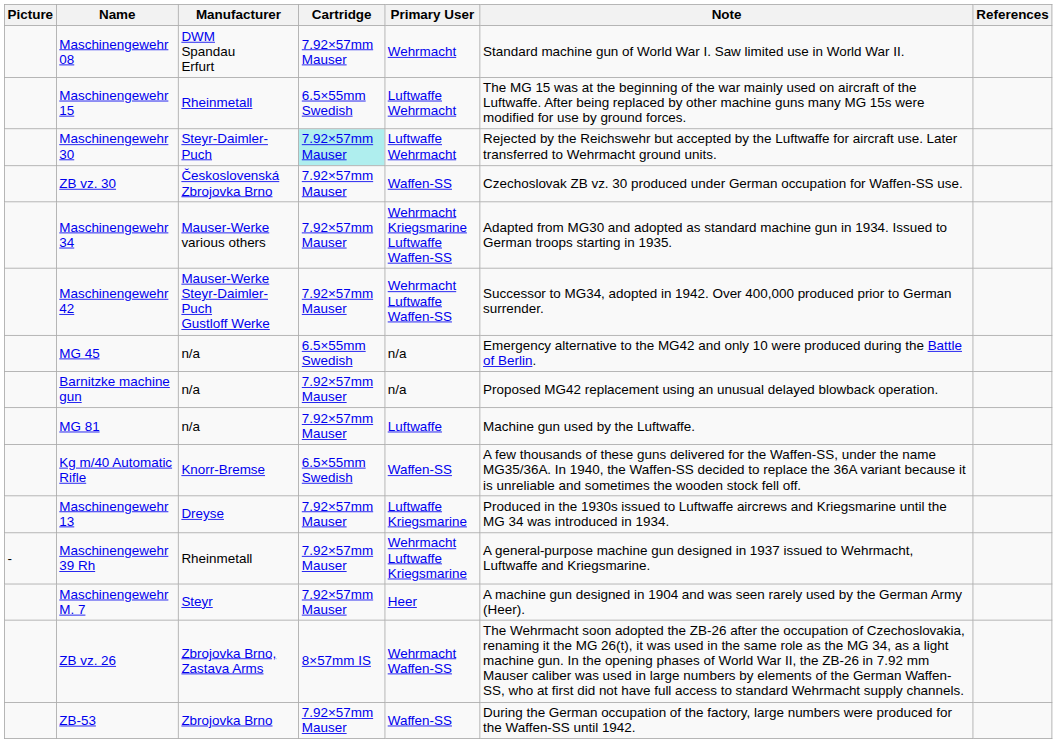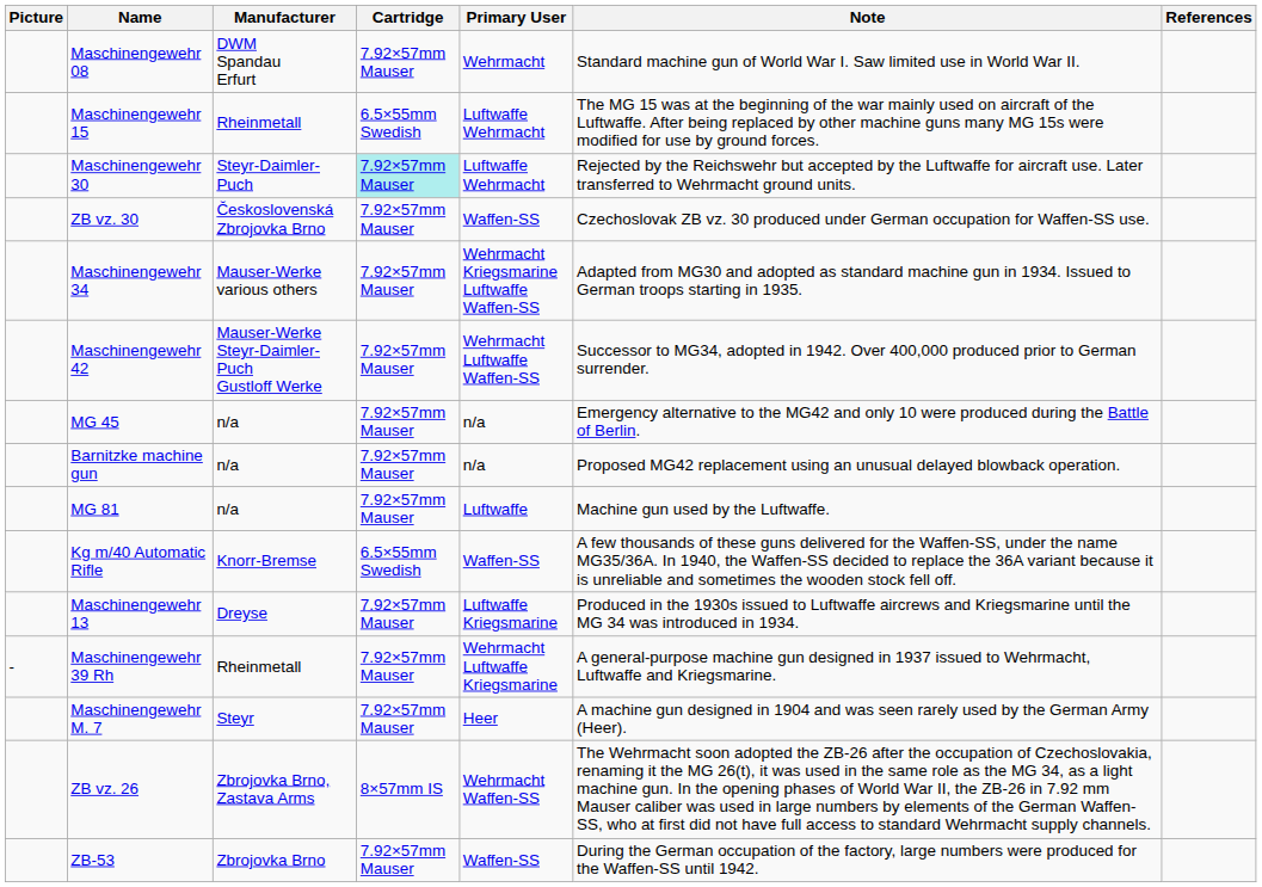MG 45 | Cartridge: 6.5×55mm Swedish -> 7.92×57mm Mauser
